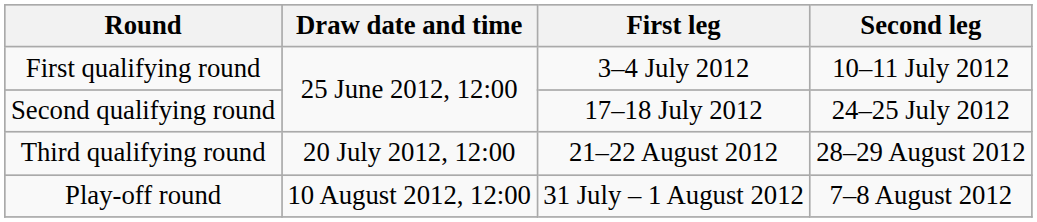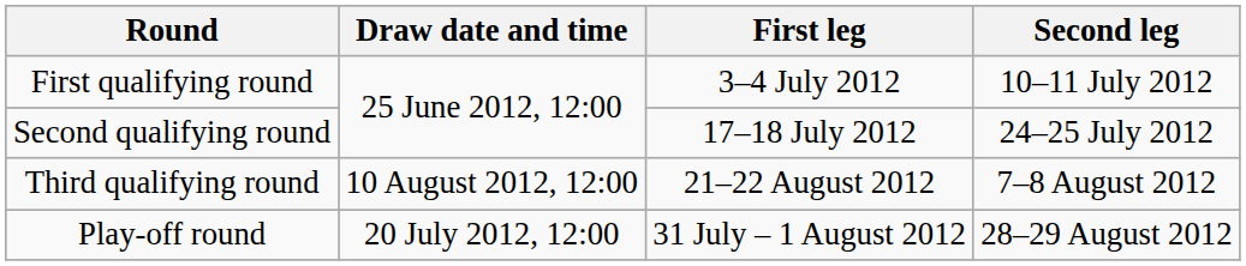Third qualifying round | Draw date and time: 20 July 2012, 12:00 -> 10 August 2012, 12:00
Third qualifying round | Second leg: 28–29 August 2012 -> 7–8 August 2012
Play-off round | Draw date and time: 10 August 2012, 12:00 -> 20 July 2012, 12:00
Play-off round | Second leg: 7–8 August 2012 -> 28–29 August 2012
